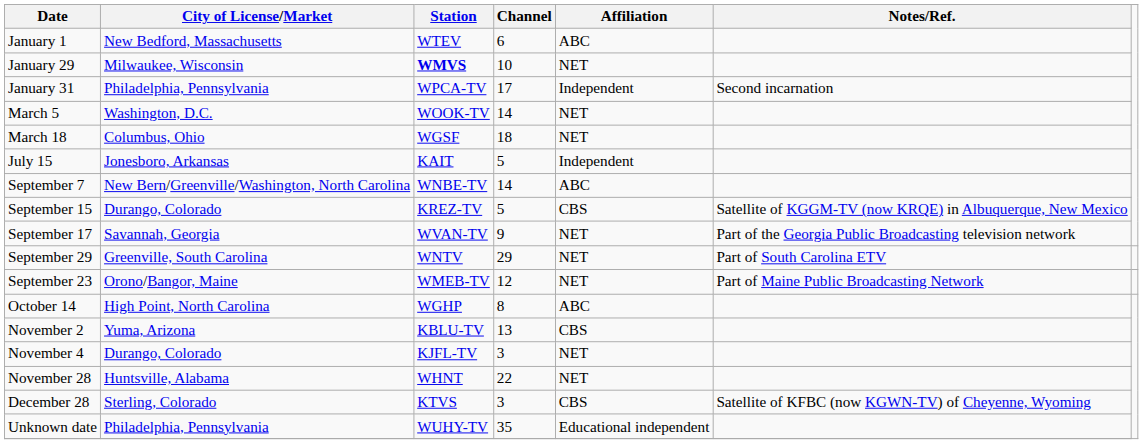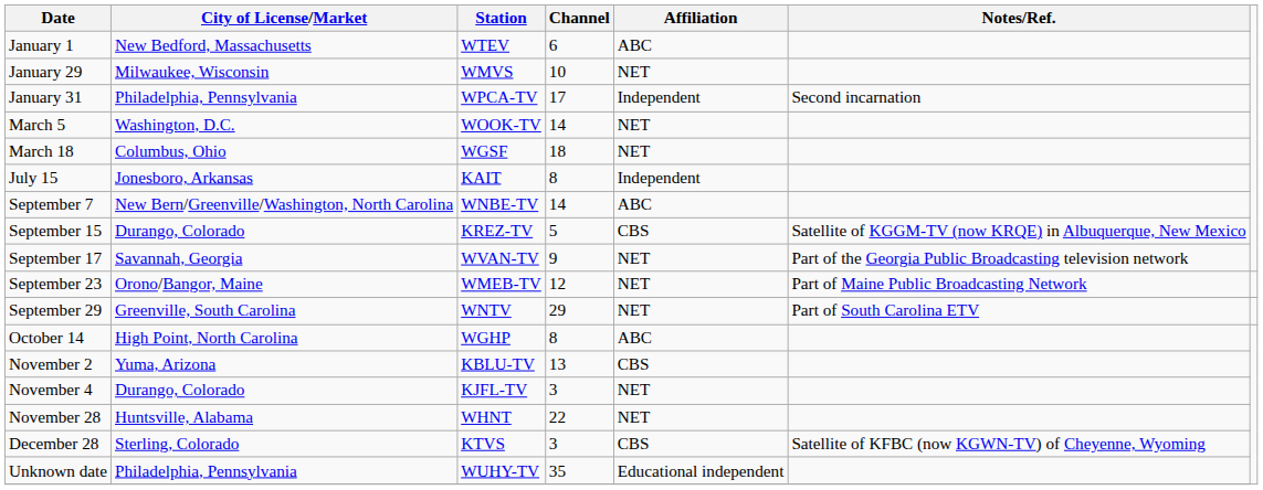January 29 | Station: bold -> normal
July 15 | Channel: 5 -> 8
rows swapped: September 23 <-> September 29
